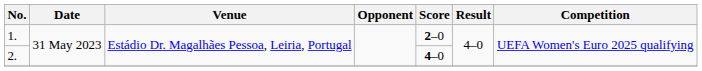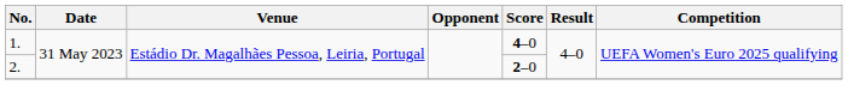1. | Score: 2–0 -> 4–0
2. | Score: 4–0 -> 2–0
